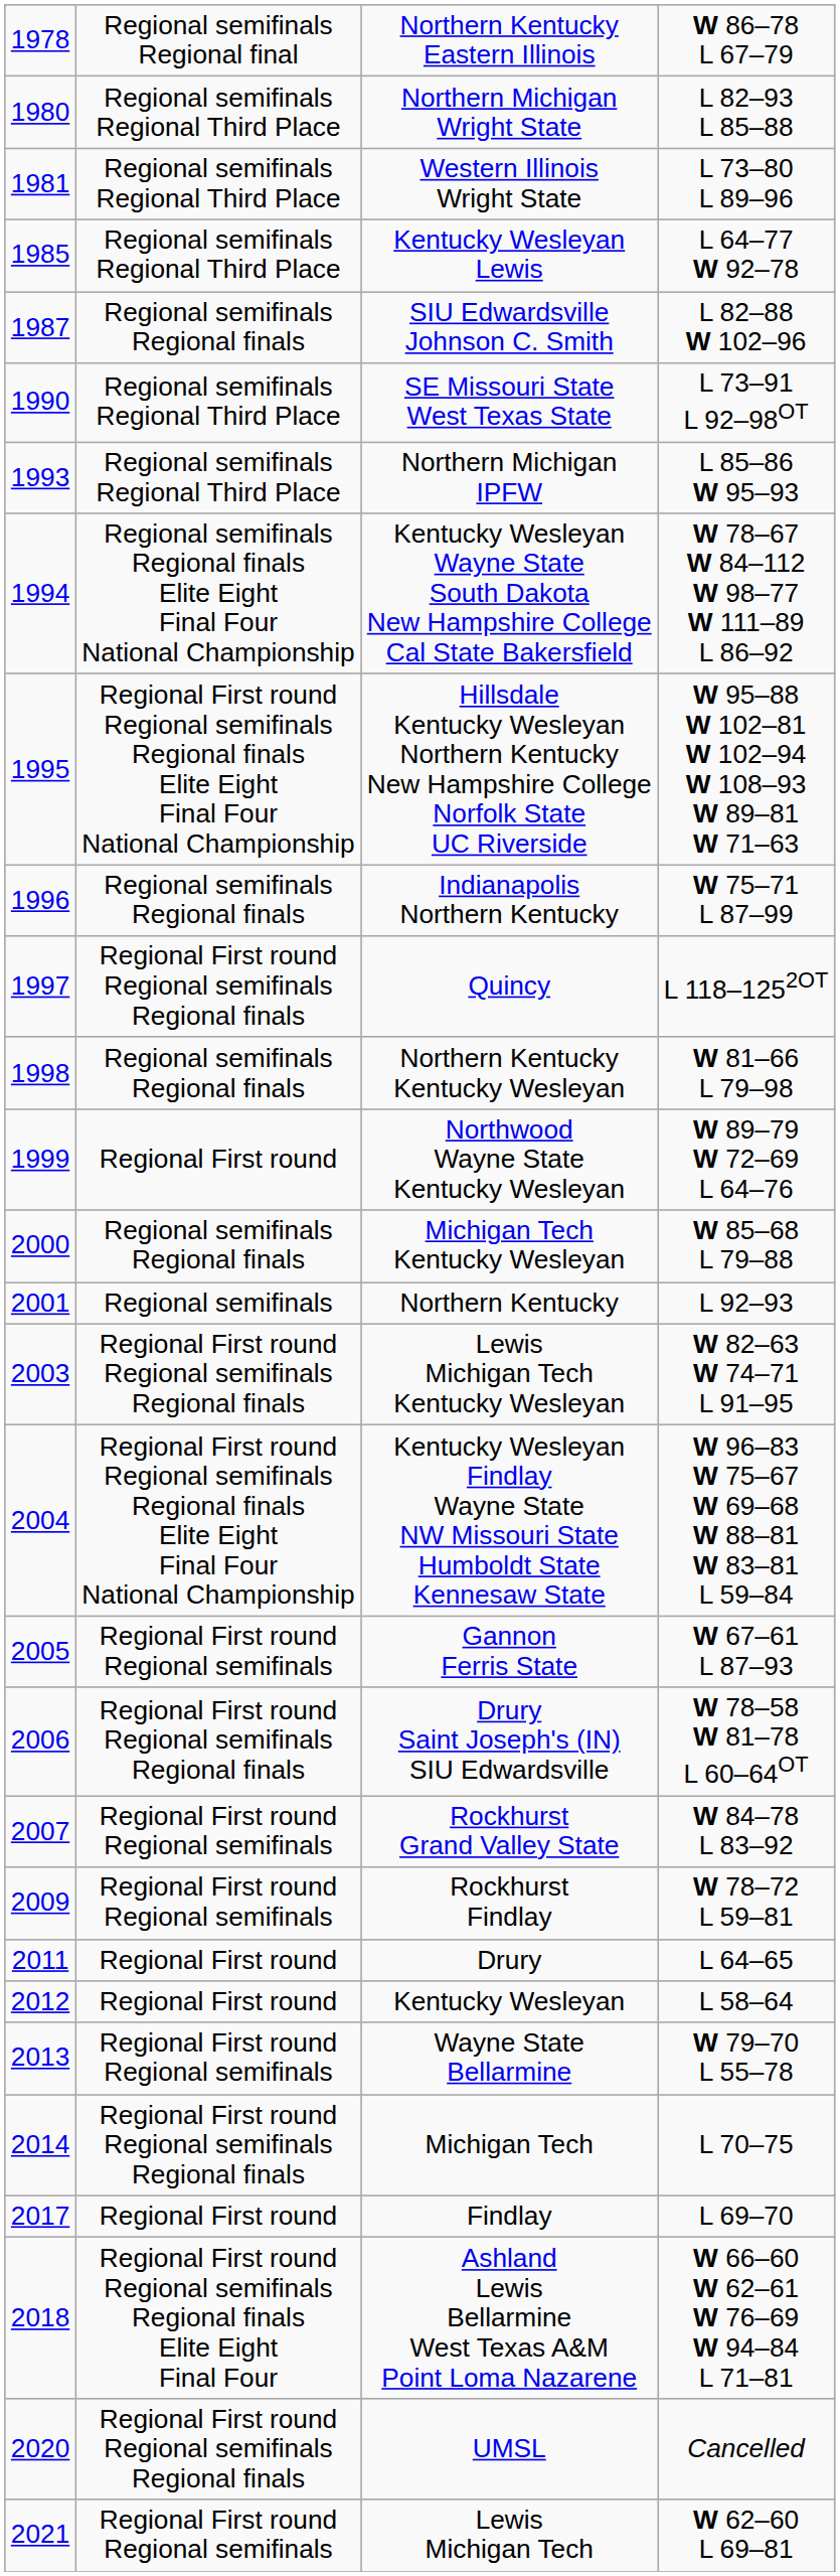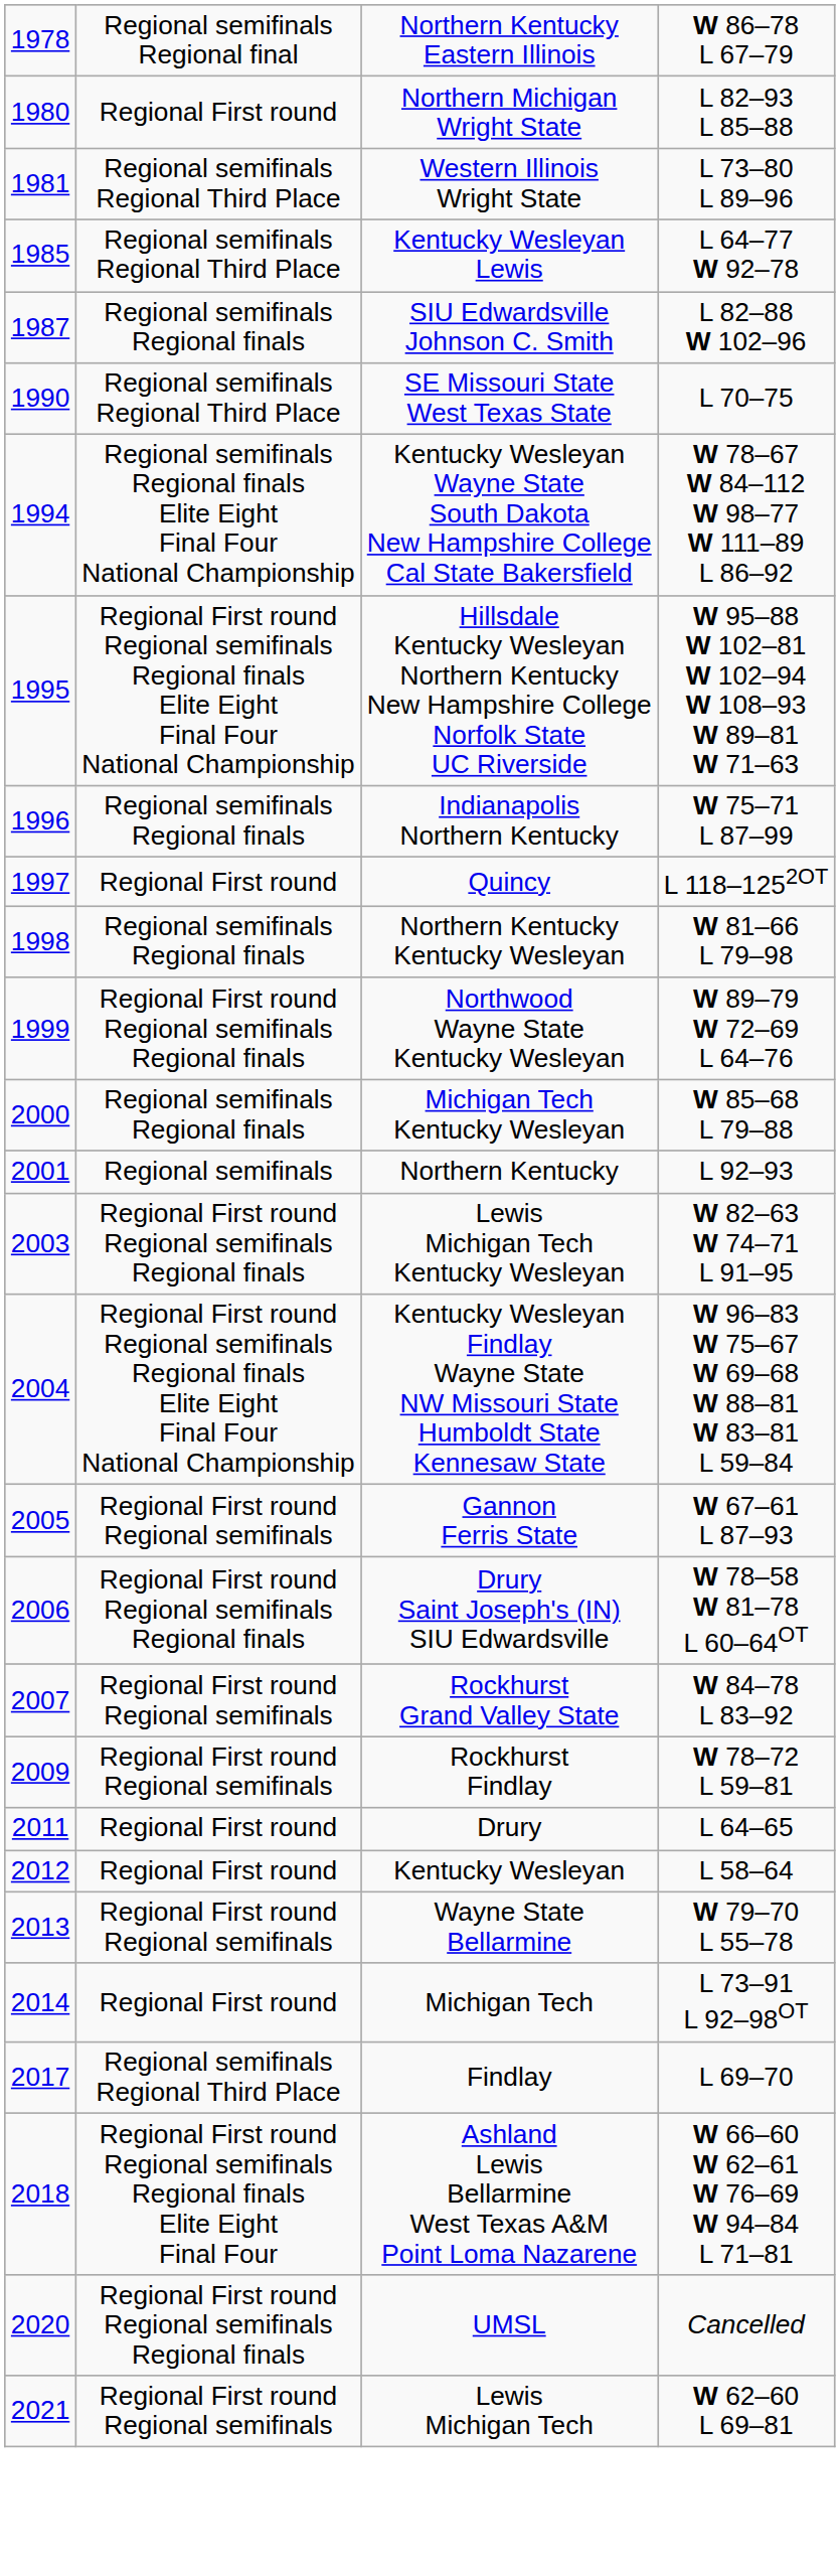Northern Michigan Wright State | column 2: Regional semifinals Regional Third Place -> Regional First round
SE Missouri State West Texas State | column 4: L 73–91 L 92–98OT -> L 70–75
- row: 1993 | Regional semifinals Regional Third Place | Northern Michigan IPFW | L 85–86 W 95–93
Quincy | column 2: Regional First round Regional semifinals Regional finals -> Regional First round
Northwood Wayne State Kentucky Wesleyan | column 2: Regional First round -> Regional First round Regional semifinals Regional finals
Michigan Tech | column 2: Regional First round Regional semifinals Regional finals -> Regional First round
Michigan Tech | column 4: L 70–75 -> L 73–91 L 92–98OT
Findlay | column 2: Regional First round -> Regional semifinals Regional Third Place
